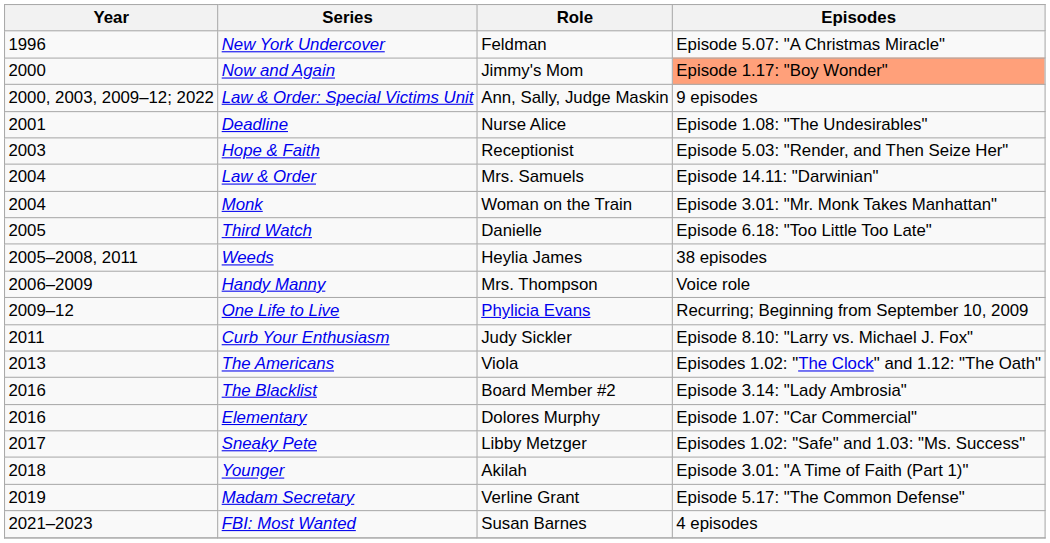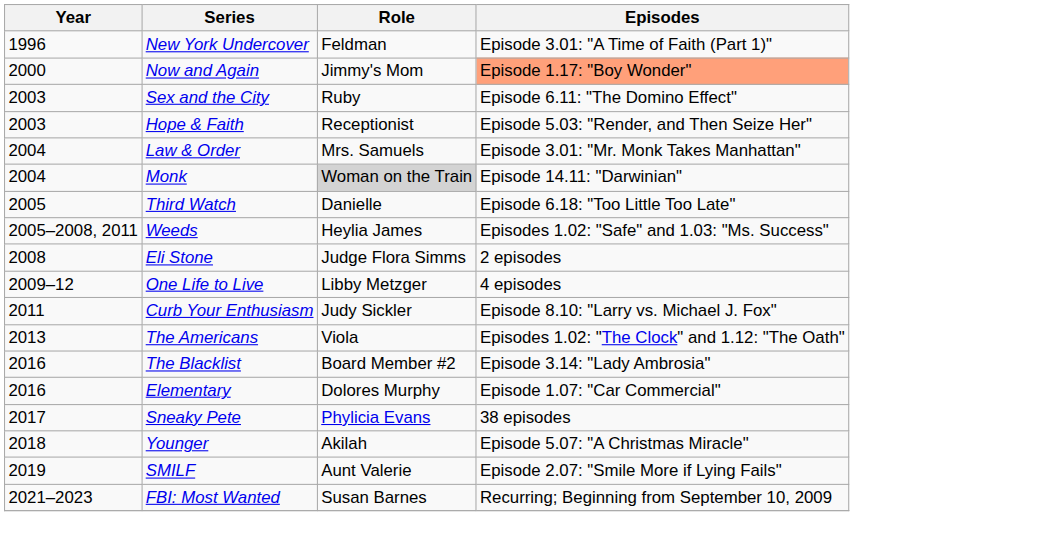New York Undercover | Episodes: Episode 5.07: "A Christmas Miracle" -> Episode 3.01: "A Time of Faith (Part 1)"
- row: 2000, 2003, 2009–12; 2022 | Law & Order: Special Victims Unit | Ann, Sally, Judge Maskin | 9 episodes
- row: 2001 | Deadline | Nurse Alice | Episode 1.08: "The Undesirables"
+ row: 2003 | Sex and the City | Ruby | Episode 6.11: "The Domino Effect"
Law & Order | Episodes: Episode 14.11: "Darwinian" -> Episode 3.01: "Mr. Monk Takes Manhattan"
Monk | Role: no background -> lightgrey background
Monk | Episodes: Episode 3.01: "Mr. Monk Takes Manhattan" -> Episode 14.11: "Darwinian"
Weeds | Episodes: 38 episodes -> Episodes 1.02: "Safe" and 1.03: "Ms. Success"
- row: 2006–2009 | Handy Manny | Mrs. Thompson | Voice role
+ row: 2008 | Eli Stone | Judge Flora Simms | 2 episodes
One Life to Live | Role: Phylicia Evans -> Libby Metzger
One Life to Live | Episodes: Recurring; Beginning from September 10, 2009 -> 4 episodes
Sneaky Pete | Role: Libby Metzger -> Phylicia Evans
Sneaky Pete | Episodes: Episodes 1.02: "Safe" and 1.03: "Ms. Success" -> 38 episodes
Younger | Episodes: Episode 3.01: "A Time of Faith (Part 1)" -> Episode 5.07: "A Christmas Miracle"
+ row: 2019 | SMILF | Aunt Valerie | Episode 2.07: "Smile More if Lying Fails"
- row: 2019 | Madam Secretary | Verline Grant | Episode 5.17: "The Common Defense"
FBI: Most Wanted | Episodes: 4 episodes -> Recurring; Beginning from September 10, 2009
